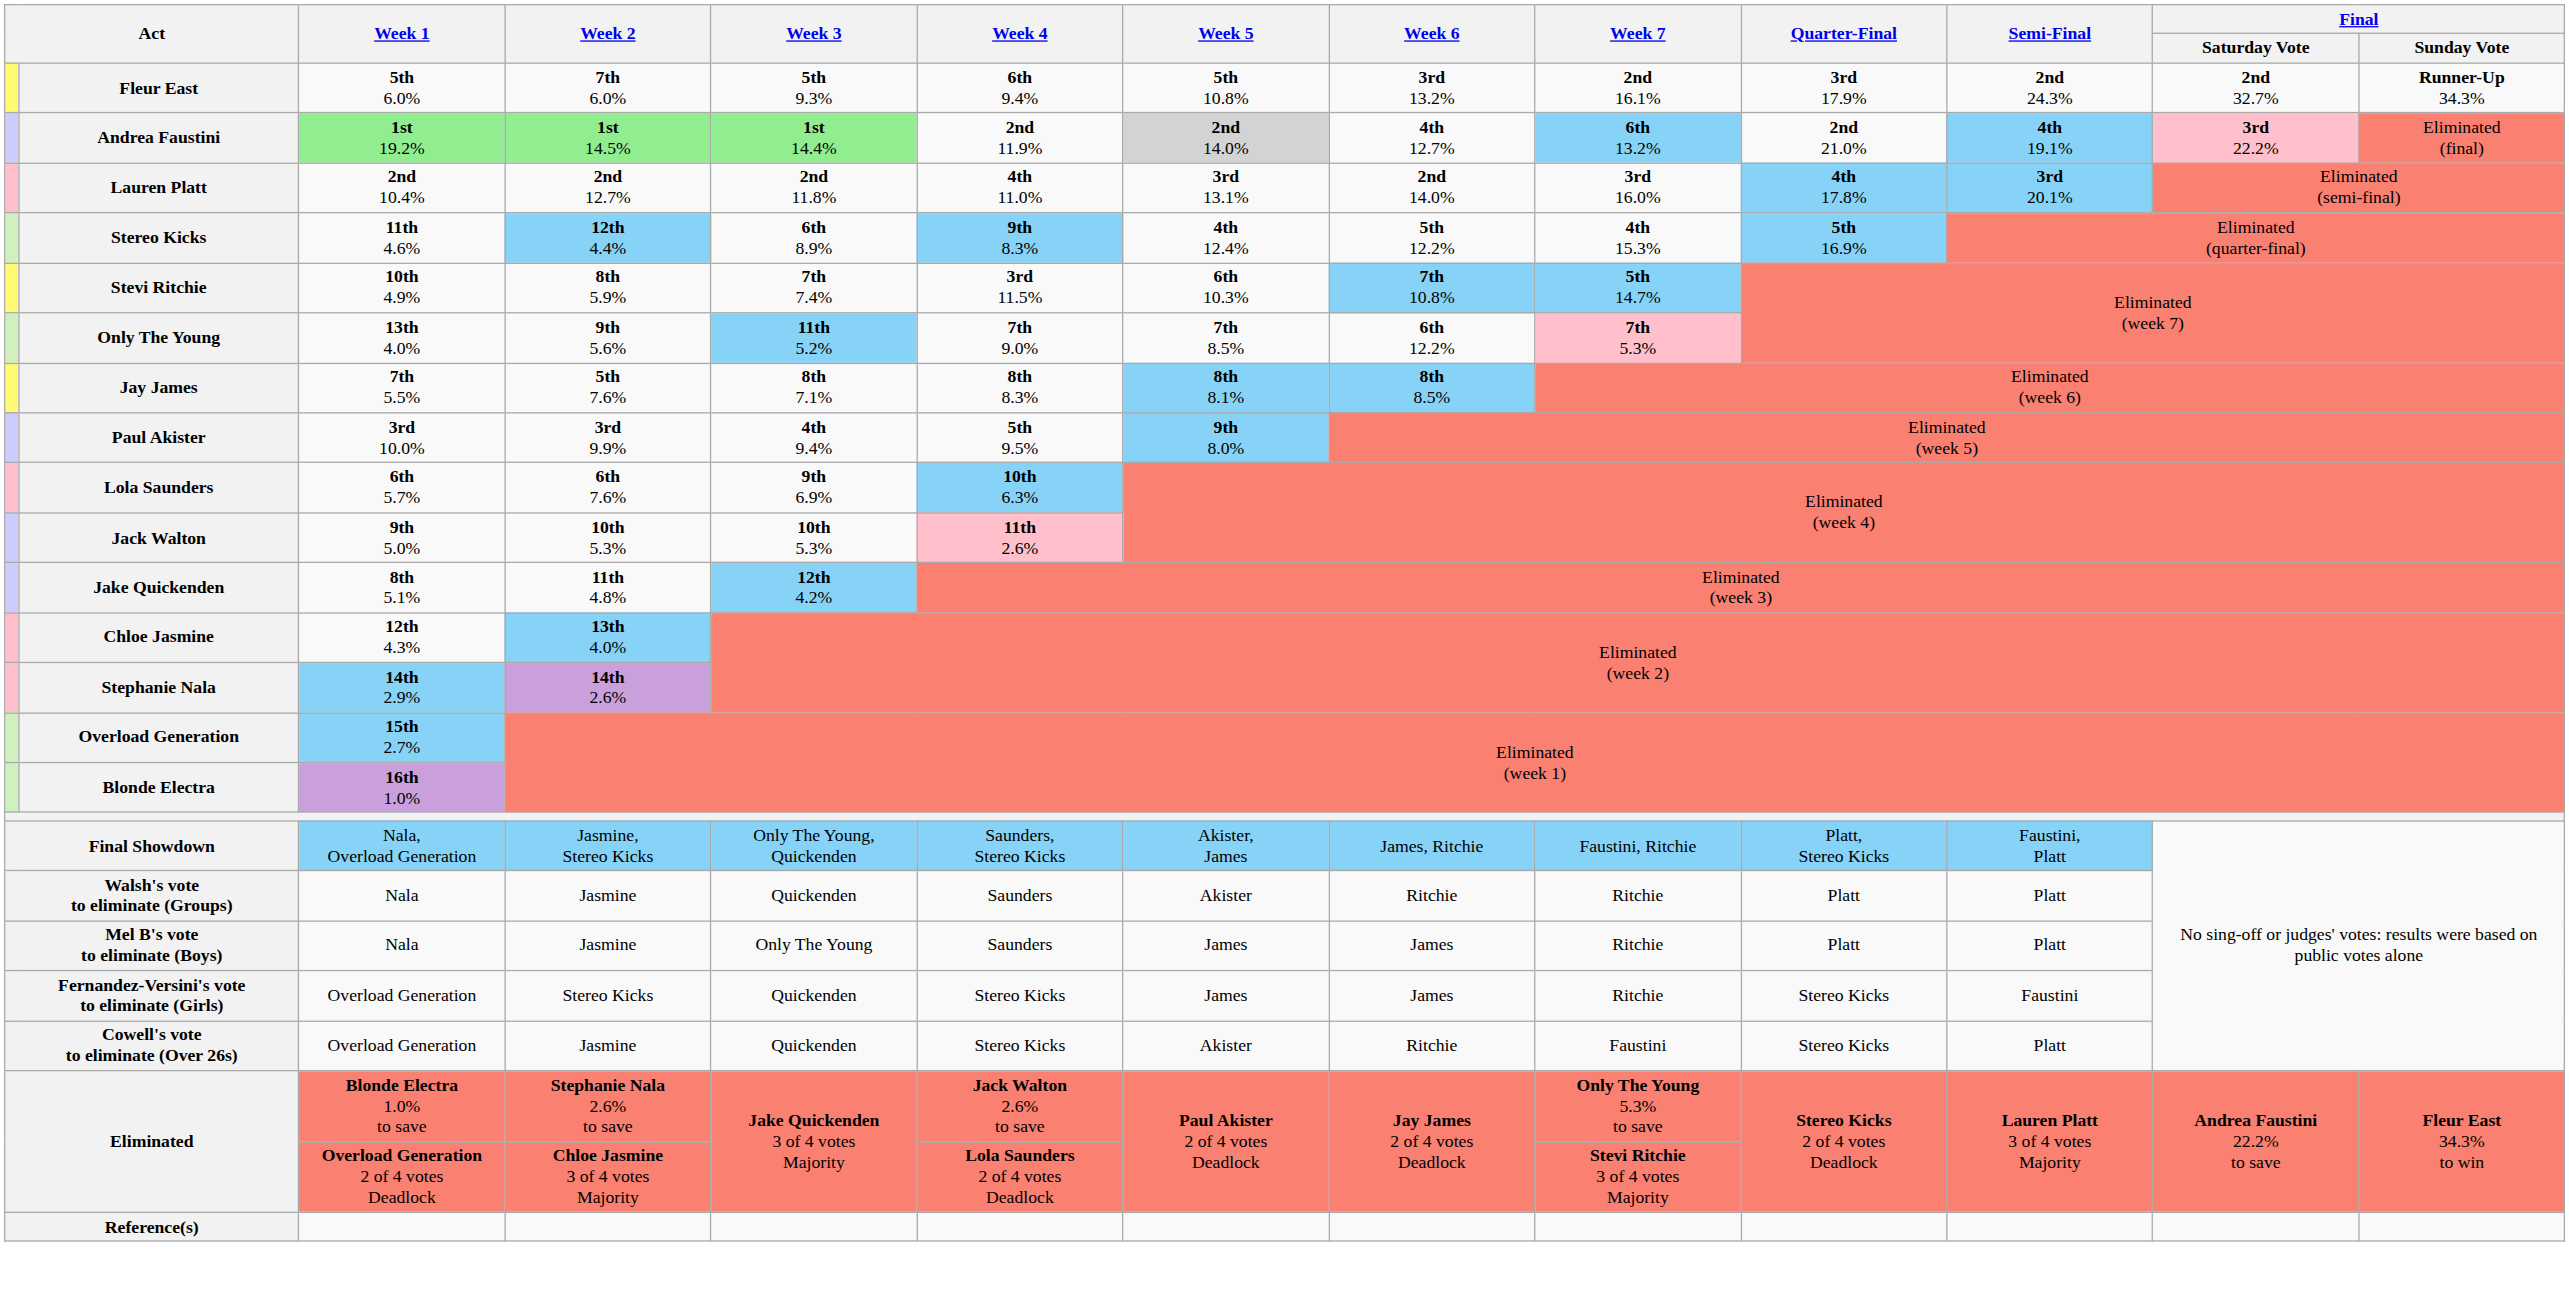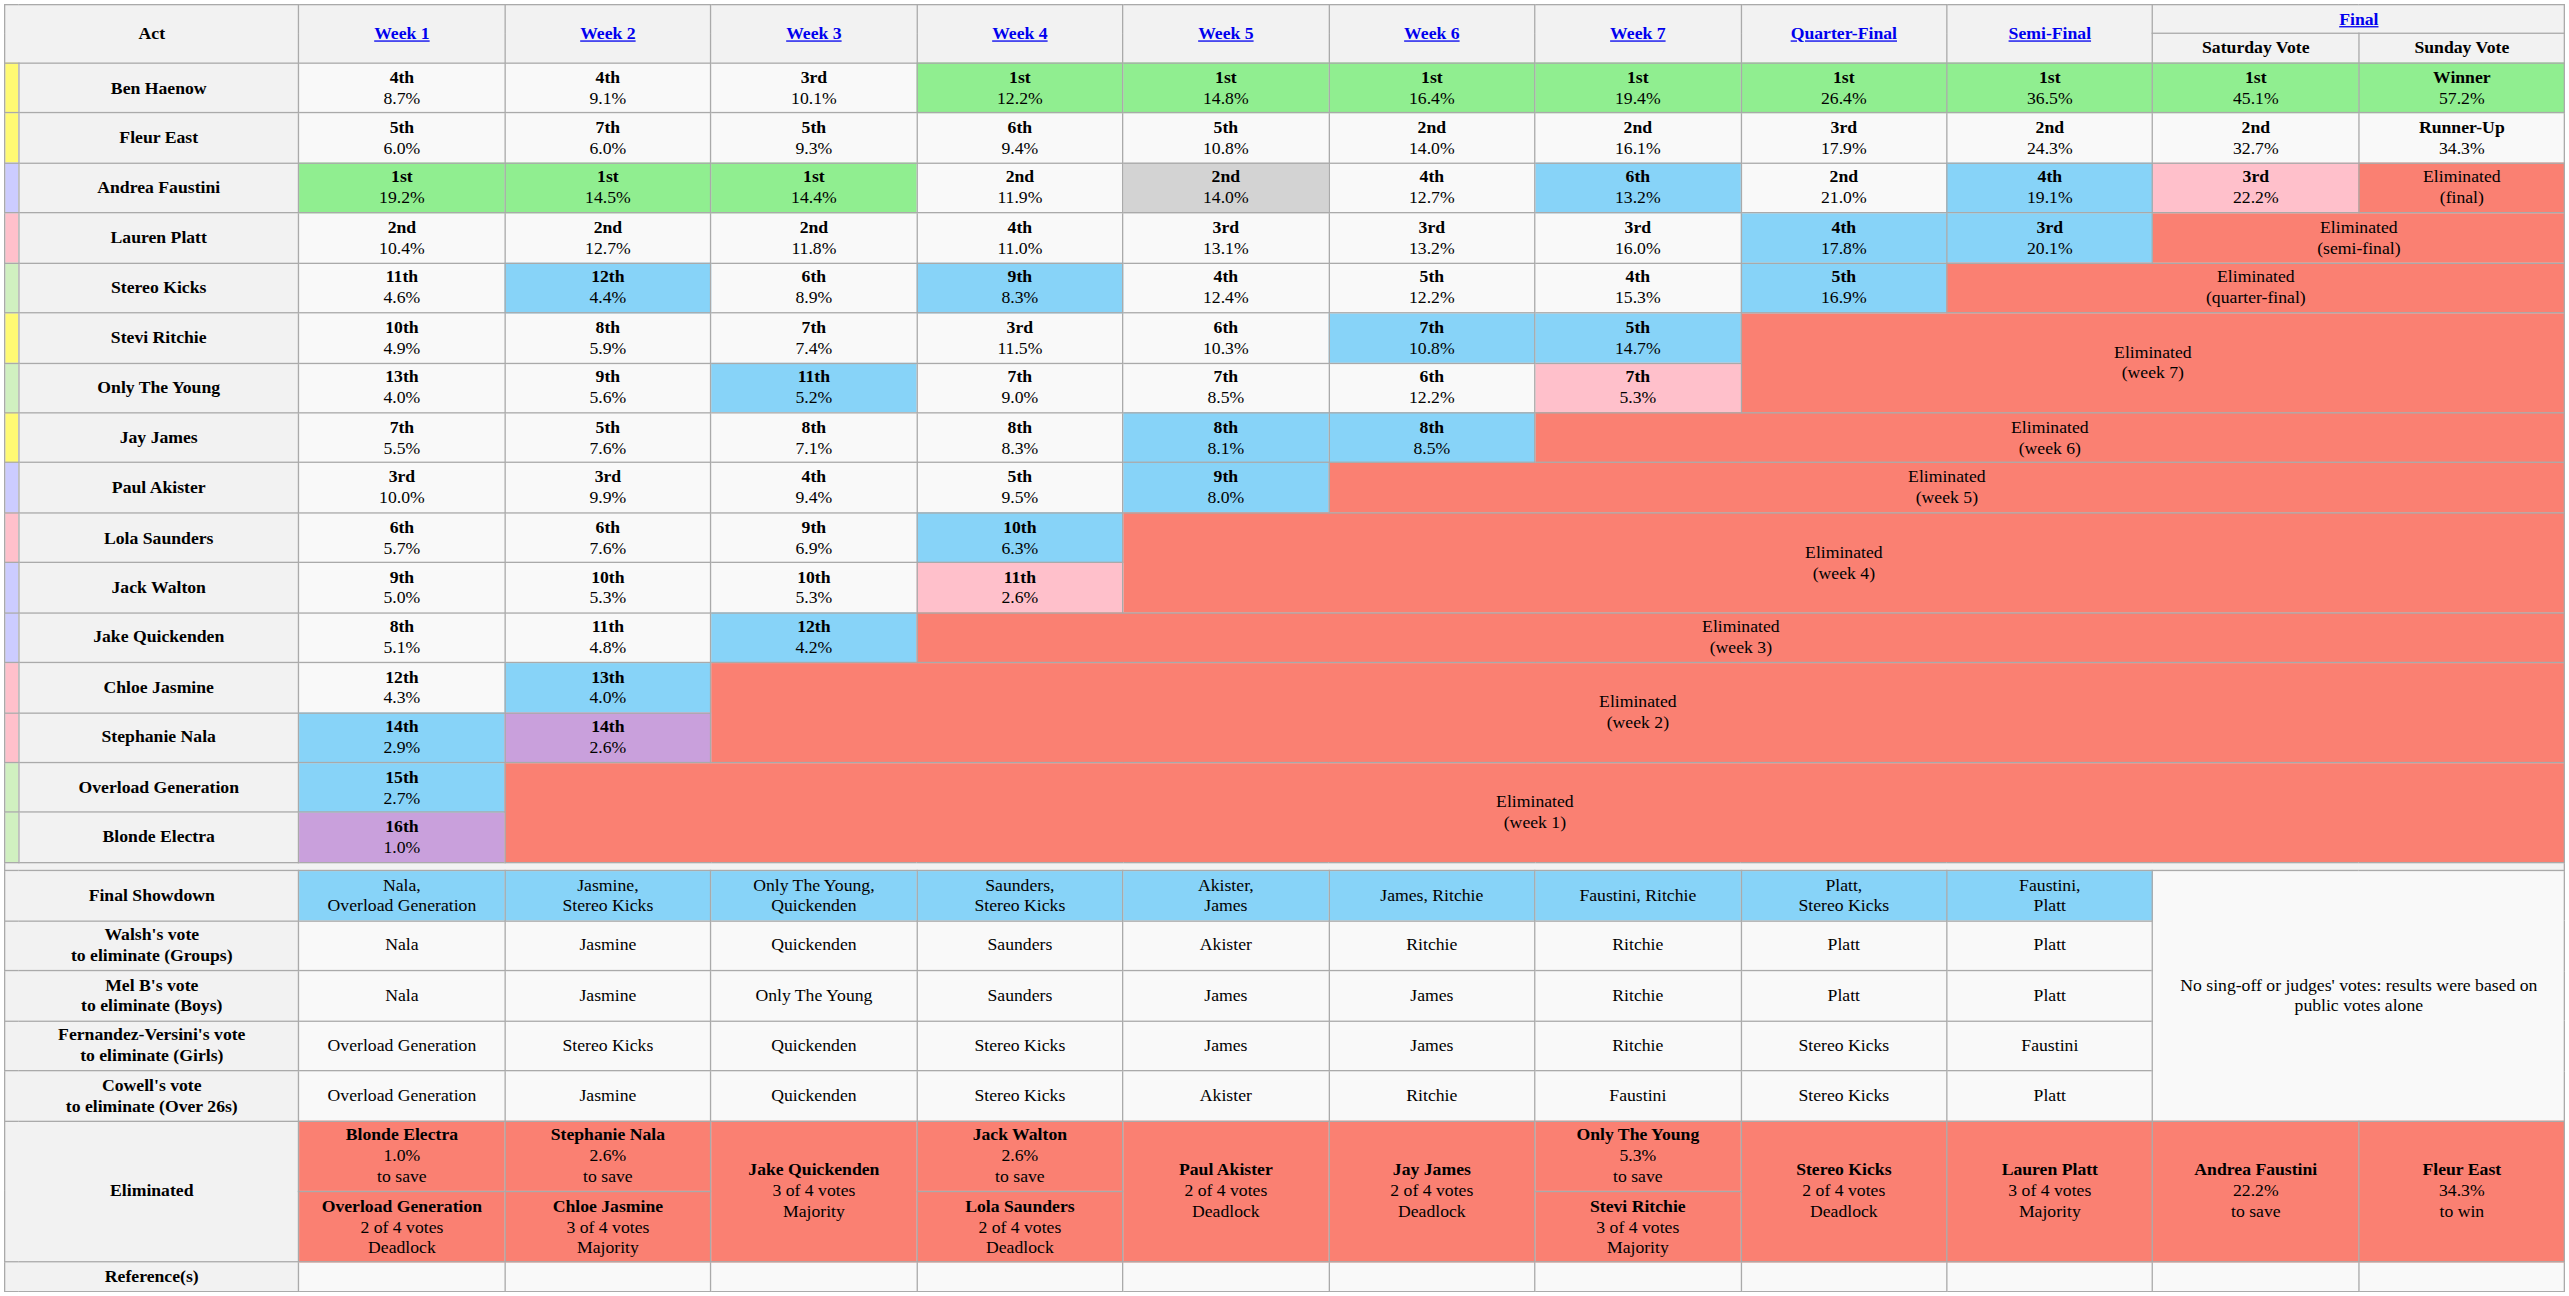+ row: Ben Haenow | 4th 8.7% | 4th 9.1% | 3rd 10.1% | 1st 12.2% | 1st 14.8% | 1st 16.4% | 1st 19.4% | 1st 26.4% | 1st 36.5% | 1st 45.1% | Winner 57.2%
Fleur East | Week 6: 3rd 13.2% -> 2nd 14.0%
Lauren Platt | Week 6: 2nd 14.0% -> 3rd 13.2%
